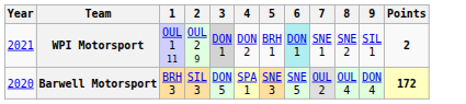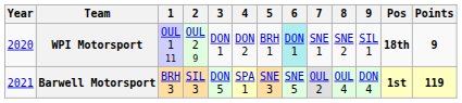+ column: Pos | 18th | 1st
WPI Motorsport | Year: 2021 -> 2020
WPI Motorsport | 3: lightgrey background -> no background
WPI Motorsport | Points: 2 -> 9
Barwell Motorsport | Year: 2020 -> 2021
Barwell Motorsport | Points: 172 -> 119
